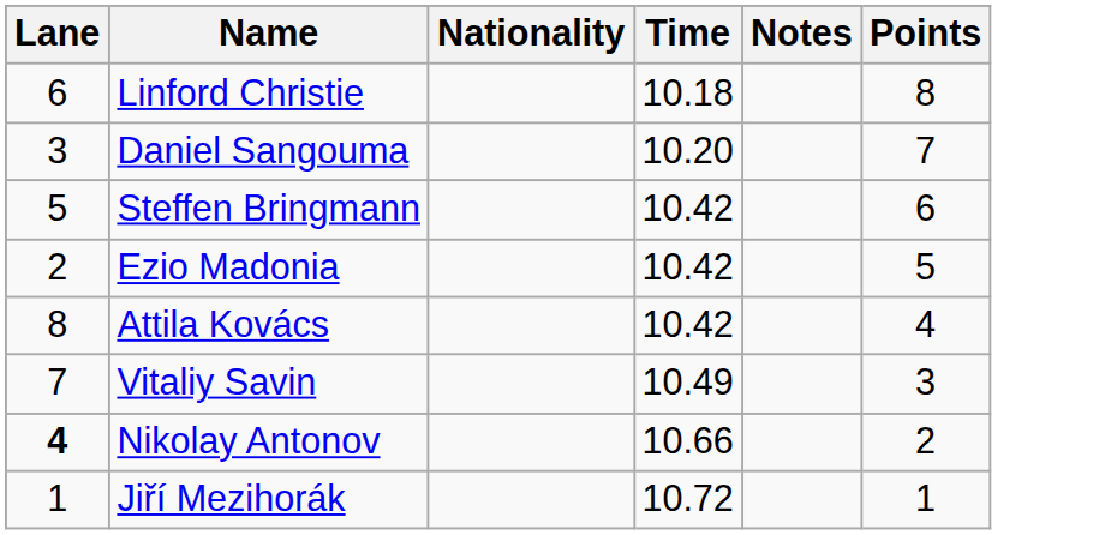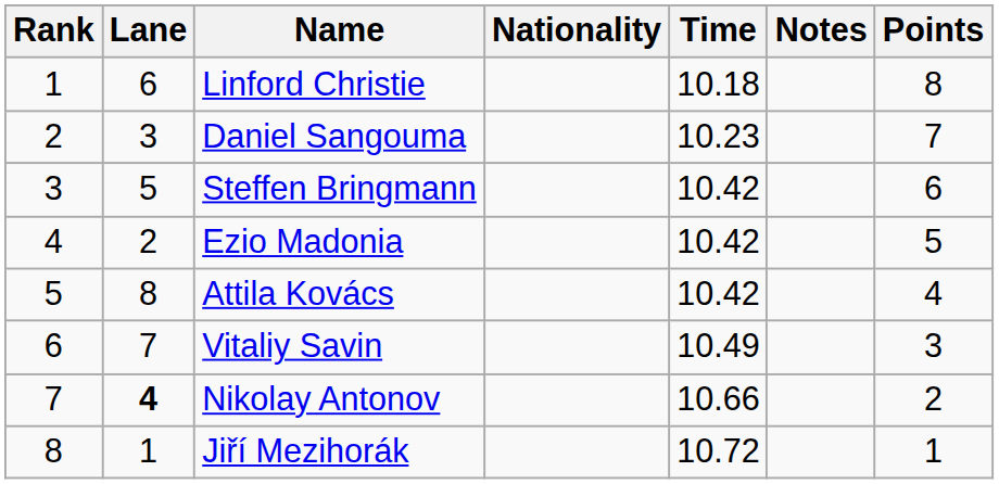+ column: Rank | 1 | 2 | 3 | 4 | 5 | 6 | 7 | 8
Daniel Sangouma | Time: 10.20 -> 10.23
